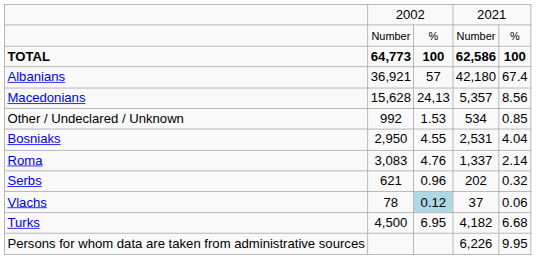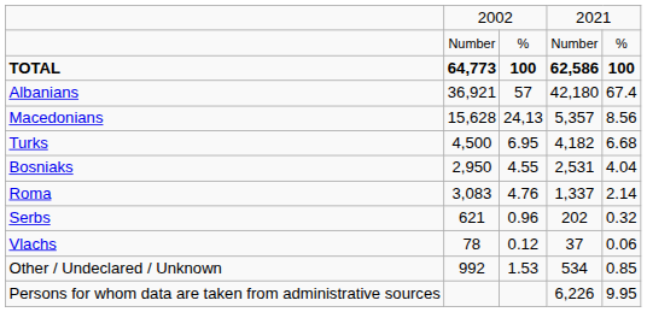rows swapped: Turks <-> Other / Undeclared / Unknown
Vlachs | column 3: lightblue background -> no background
